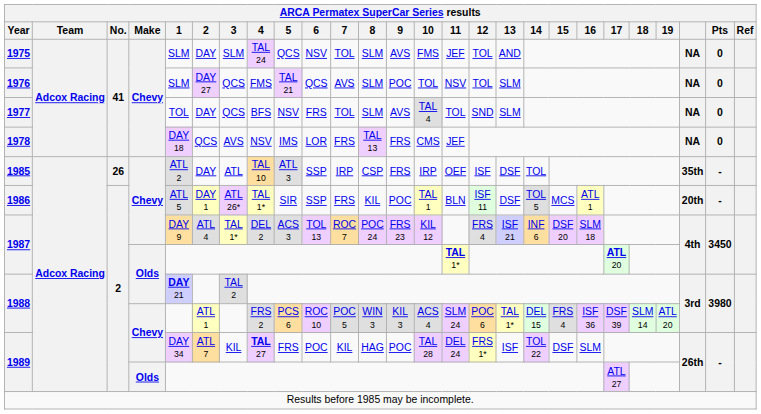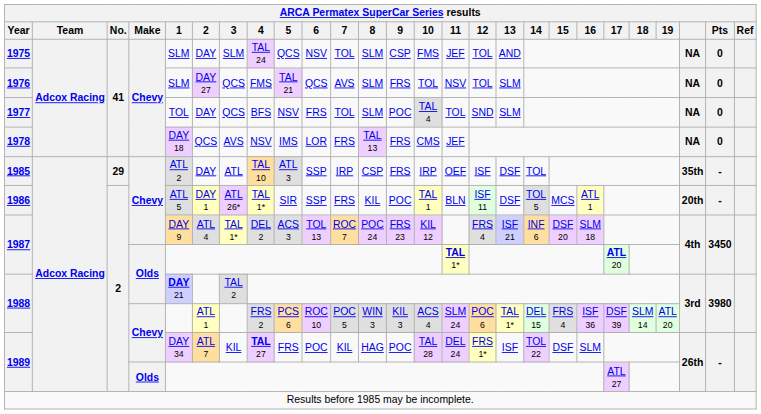1975 | 9: AVS -> CSP
1976 | 9: POC -> FRS
1977 | 9: AVS -> POC
1985 | No.: 26 -> 29
